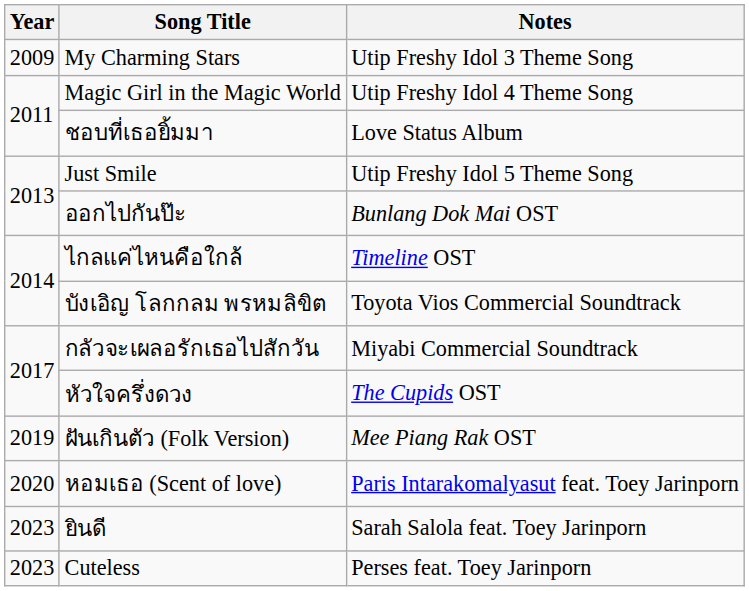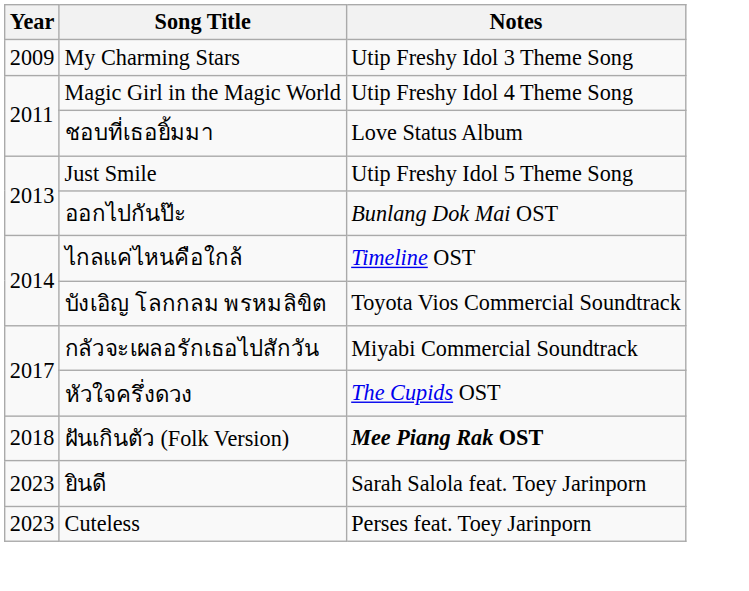ฝันเกินตัว (Folk Version) | Year: 2019 -> 2018
ฝันเกินตัว (Folk Version) | Notes: normal -> bold
- row: 2020 | หอมเธอ (Scent of love) | Paris Intarakomalyasut feat. Toey Jarinporn
